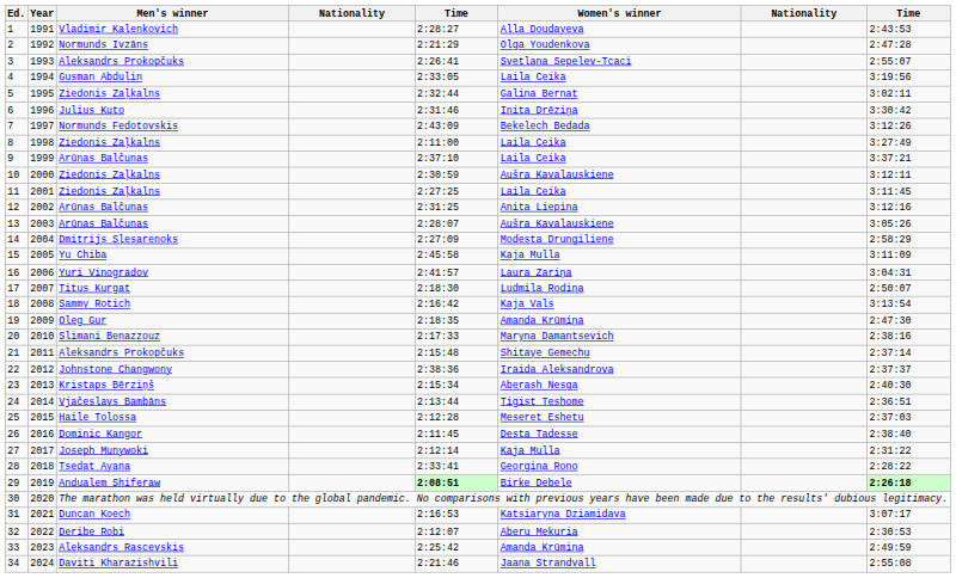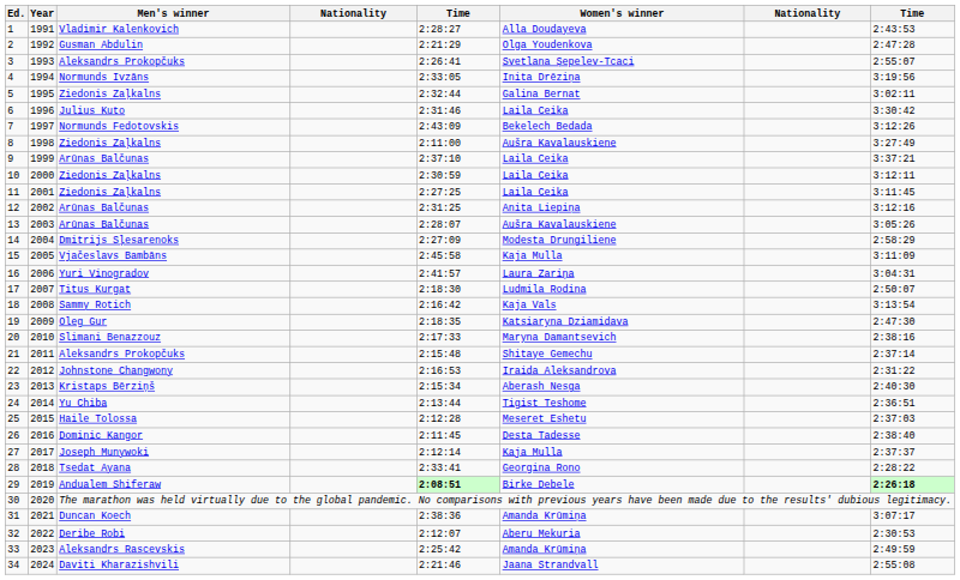2 | Men's winner: Normunds Ivzāns -> Gusman Abdulin
4 | Men's winner: Gusman Abdulin -> Normunds Ivzāns
4 | Women's winner: Laila Ceika -> Inita Drēziņa
6 | Women's winner: Inita Drēziņa -> Laila Ceika
8 | Women's winner: Laila Ceika -> Aušra Kavalauskiene
10 | Women's winner: Aušra Kavalauskiene -> Laila Ceika
15 | Men's winner: Yu Chiba -> Vjačeslavs Bambāns
19 | Women's winner: Amanda Krūmiņa -> Katsiaryna Dziamidava
22 | column 5: 2:38:36 -> 2:16:53
22 | column 8: 2:37:37 -> 2:31:22
24 | Men's winner: Vjačeslavs Bambāns -> Yu Chiba
27 | column 8: 2:31:22 -> 2:37:37
31 | column 5: 2:16:53 -> 2:38:36
31 | Women's winner: Katsiaryna Dziamidava -> Amanda Krūmiņa
